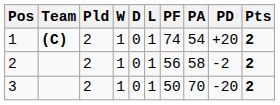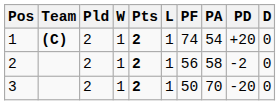columns swapped: D <-> Pts
